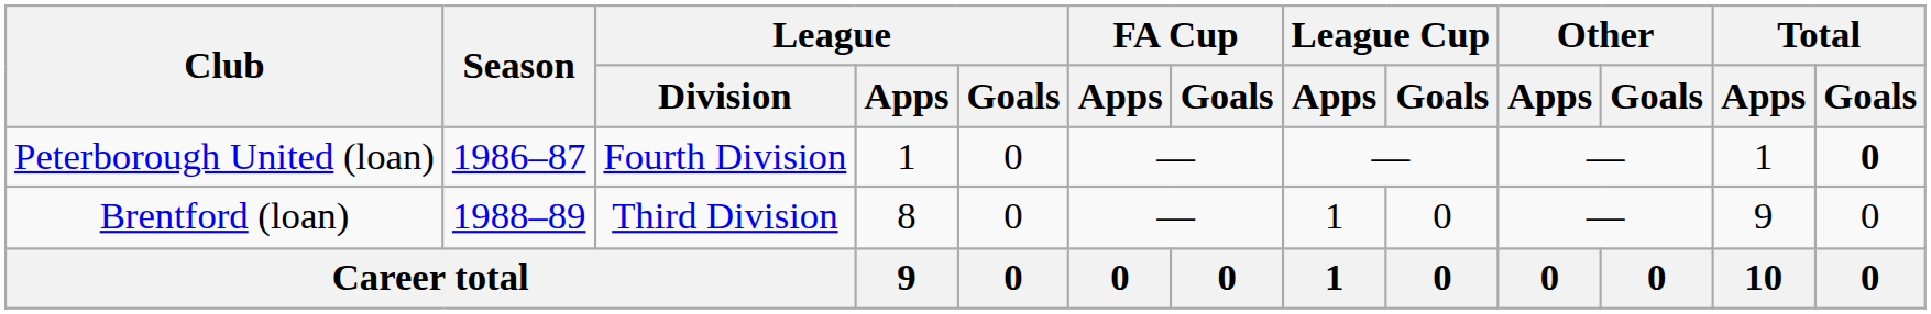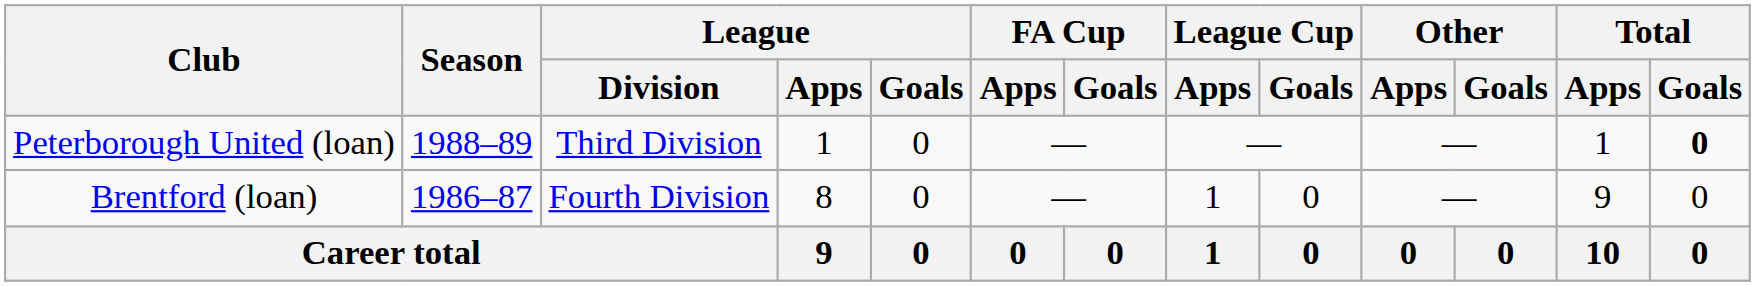Peterborough United (loan) | Season: 1986–87 -> 1988–89
Peterborough United (loan) | League / Division: Fourth Division -> Third Division
Brentford (loan) | Season: 1988–89 -> 1986–87
Brentford (loan) | League / Division: Third Division -> Fourth Division
